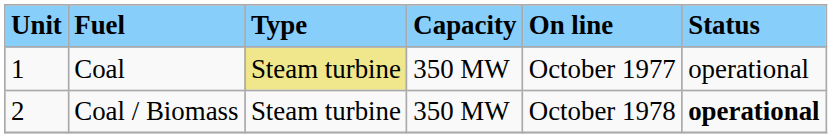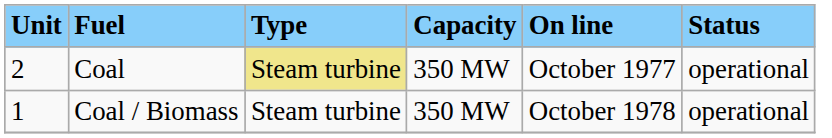Coal | Unit: 1 -> 2
Coal / Biomass | Unit: 2 -> 1
Coal / Biomass | Status: bold -> normal
